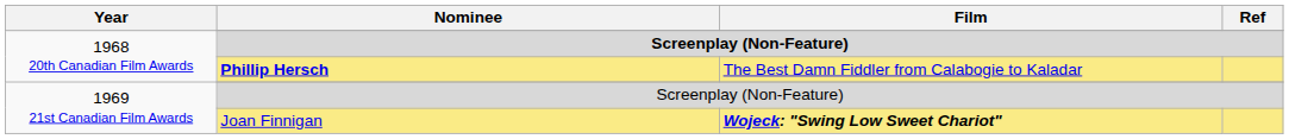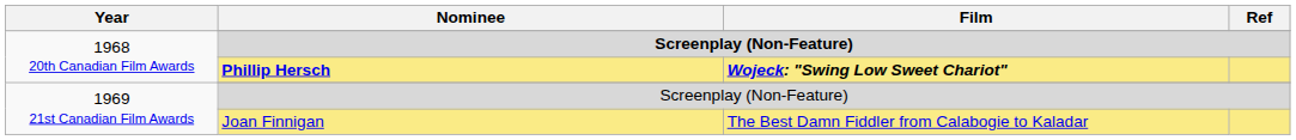Phillip Hersch | Film: The Best Damn Fiddler from Calabogie to Kaladar -> Wojeck: "Swing Low Sweet Chariot"
Joan Finnigan | Film: Wojeck: "Swing Low Sweet Chariot" -> The Best Damn Fiddler from Calabogie to Kaladar
